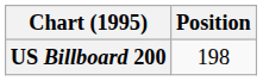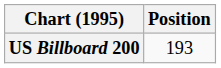US Billboard 200 | Position: 198 -> 193
